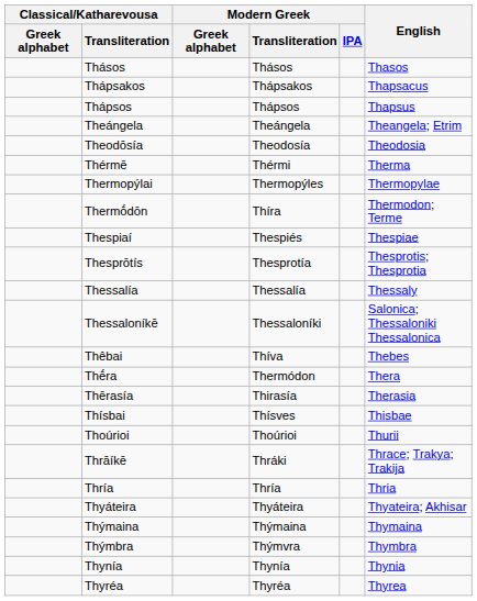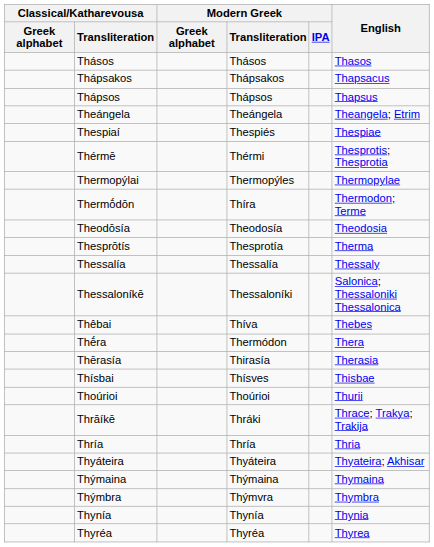rows swapped: Theodōsía <-> Thespiaí
Thérmē | English: Therma -> Thesprotis; Thesprotia
Thesprōtís | English: Thesprotis; Thesprotia -> Therma
